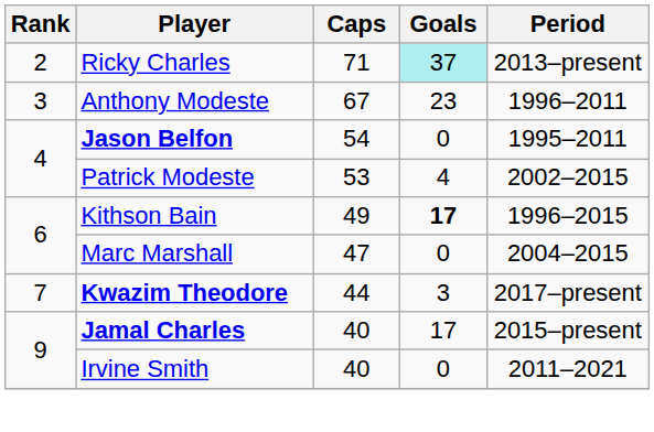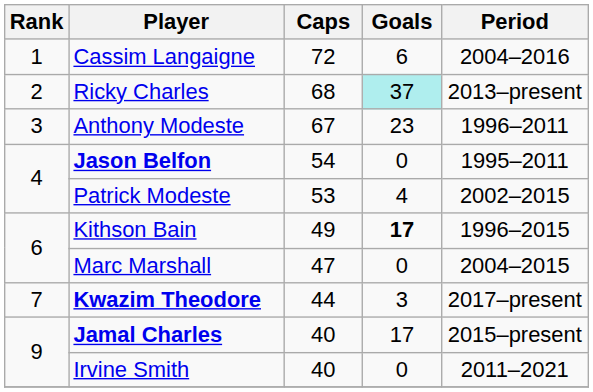+ row: 1 | Cassim Langaigne | 72 | 6 | 2004–2016
Ricky Charles | Caps: 71 -> 68
